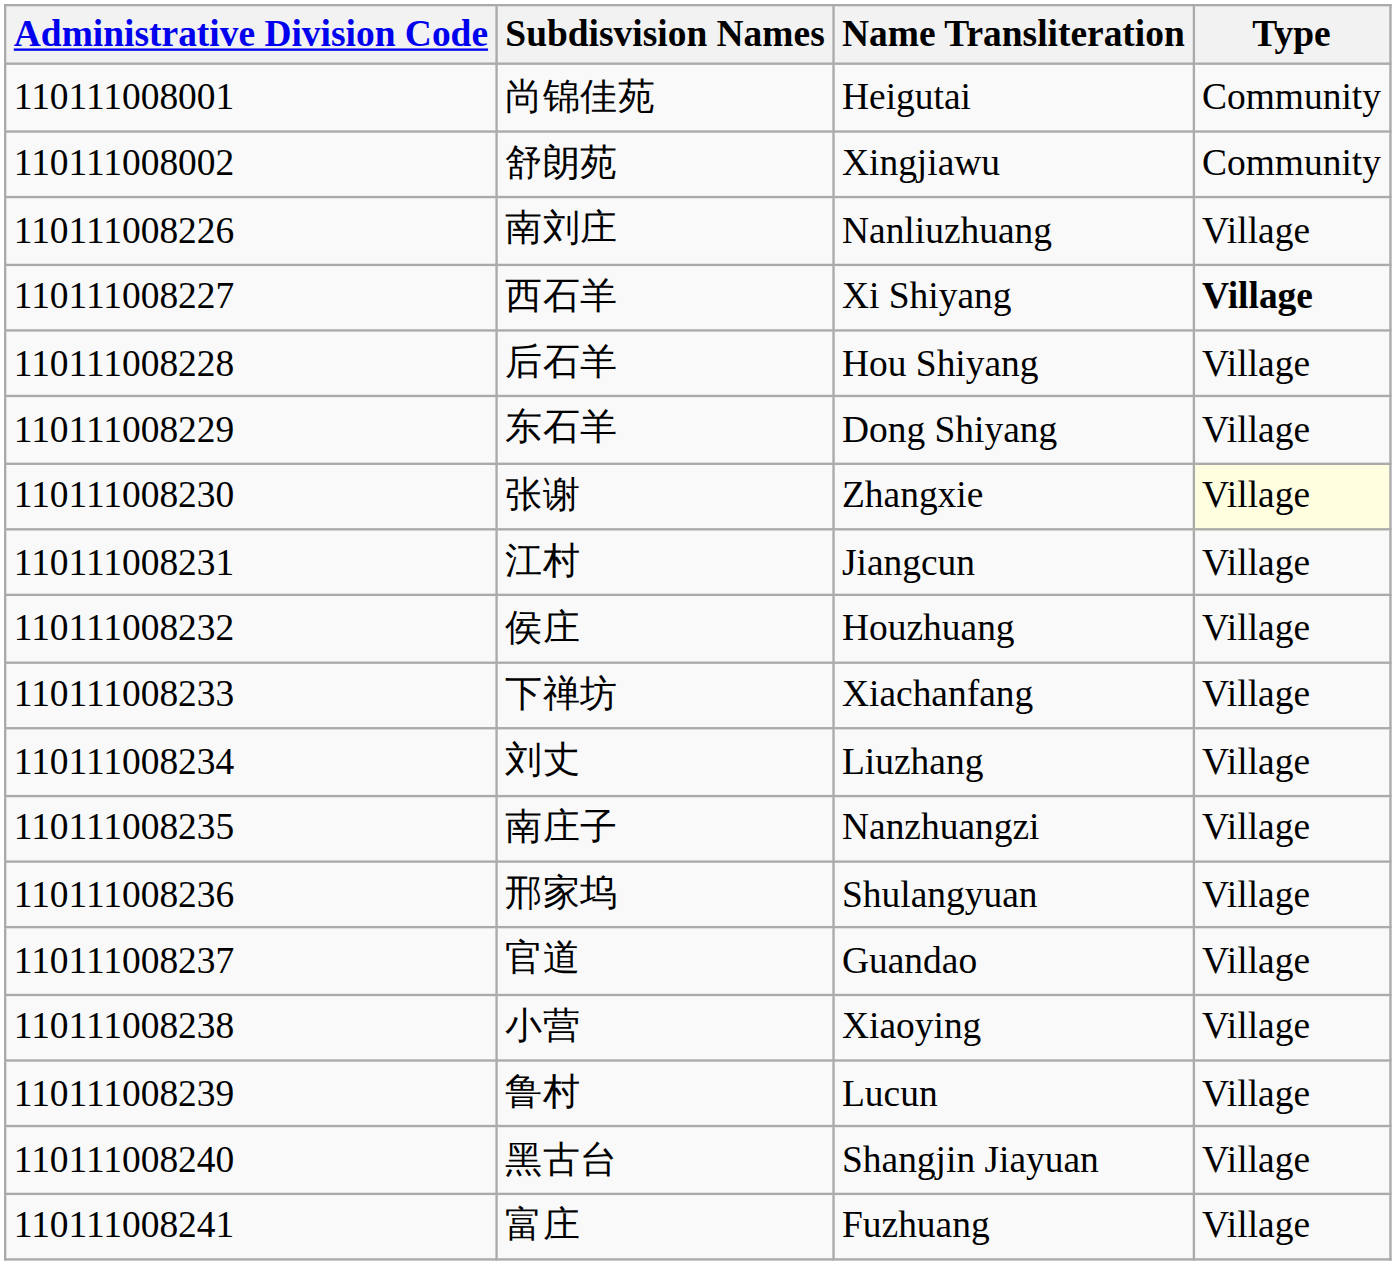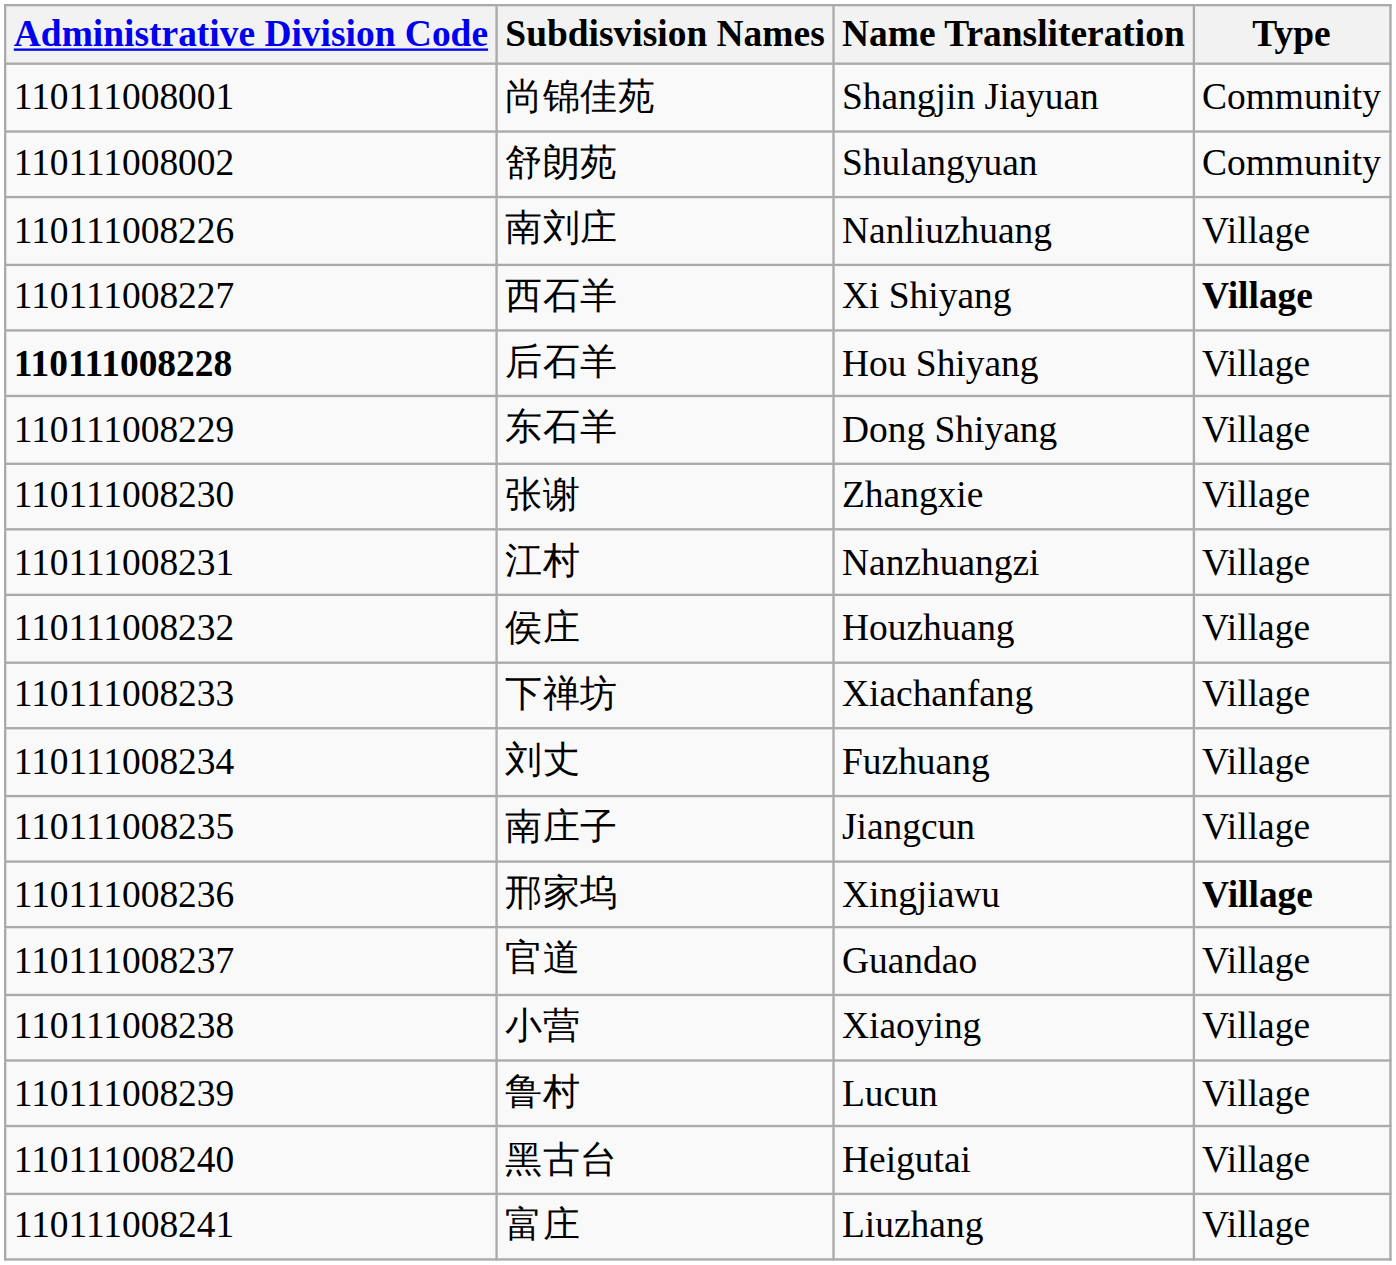尚锦佳苑 | Name Transliteration: Heigutai -> Shangjin Jiayuan
舒朗苑 | Name Transliteration: Xingjiawu -> Shulangyuan
后石羊 | Administrative Division Code: normal -> bold
张谢 | Type: lightyellow background -> no background
江村 | Name Transliteration: Jiangcun -> Nanzhuangzi
刘丈 | Name Transliteration: Liuzhang -> Fuzhuang
南庄子 | Name Transliteration: Nanzhuangzi -> Jiangcun
邢家坞 | Name Transliteration: Shulangyuan -> Xingjiawu
邢家坞 | Type: normal -> bold
黑古台 | Name Transliteration: Shangjin Jiayuan -> Heigutai
富庄 | Name Transliteration: Fuzhuang -> Liuzhang
